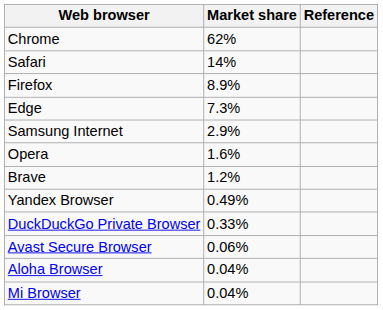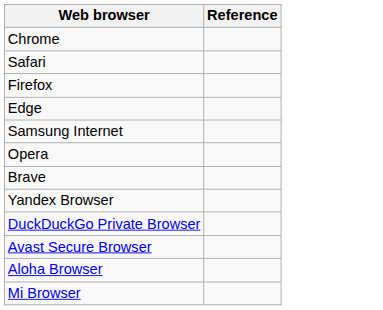- column: Market share | 62% | 14% | 8.9% | 7.3% | 2.9% | 1.6% | 1.2% | 0.49% | 0.33% | 0.06% | 0.04% | 0.04%
